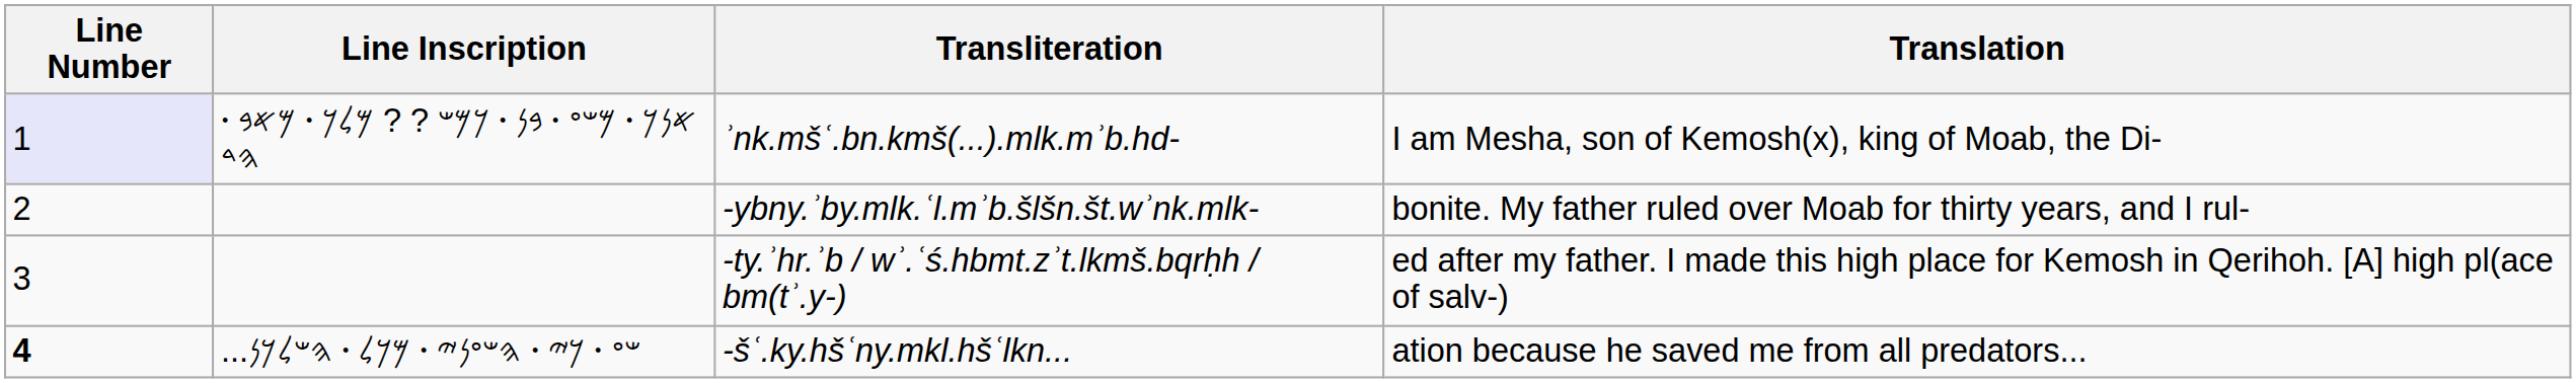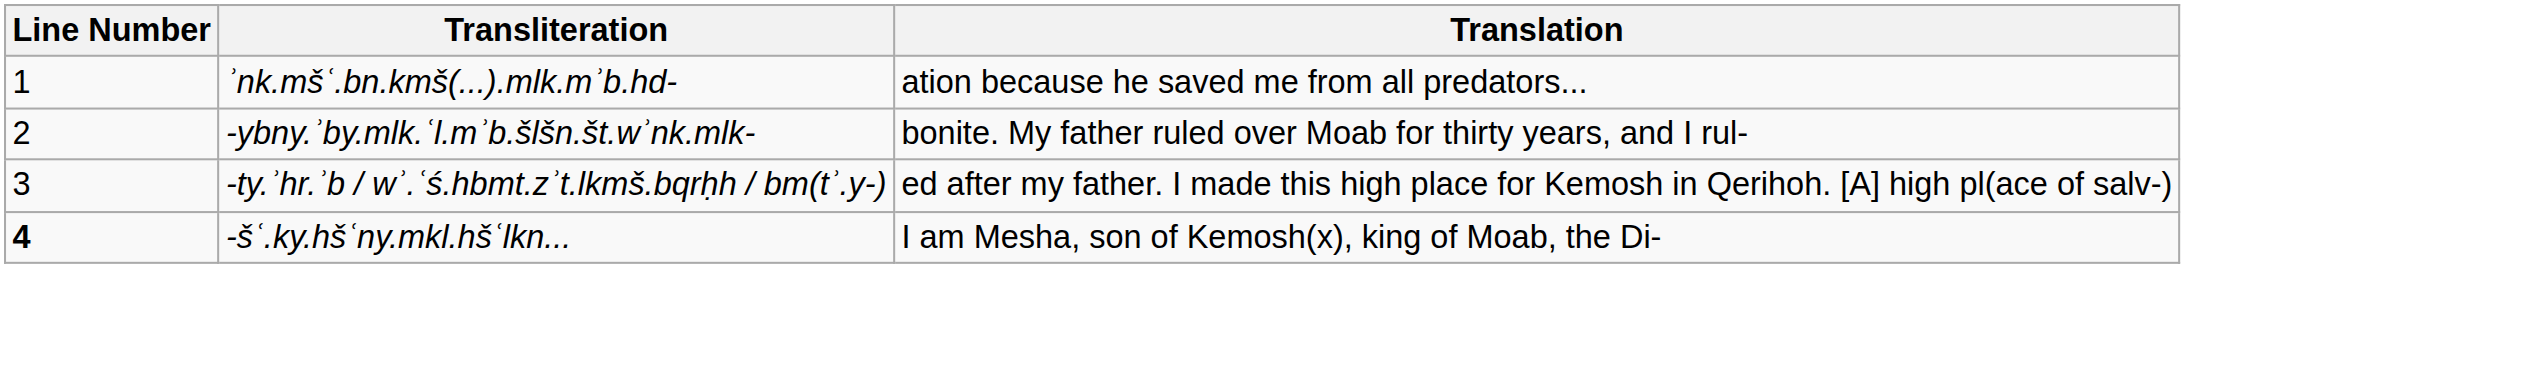- column: Line Inscription | 𐤀𐤍𐤊 𐤟 𐤌𐤔𐤏 𐤟 𐤁𐤍 𐤟 𐤊𐤌𐤔 ? ? 𐤌𐤋𐤊 𐤟 𐤌𐤀𐤁 𐤟 𐤄𐤃 | ...𐤔𐤏 𐤟 𐤊𐤉 𐤟 𐤄𐤔𐤏𐤍𐤉 𐤟 𐤌𐤊𐤋 𐤟 𐤄𐤔𐤋𐤊𐤍
ʾnk.mšʿ.bn.kmš(...).mlk.mʾb.hd- | Line Number: lavender background -> no background
ʾnk.mšʿ.bn.kmš(...).mlk.mʾb.hd- | Translation: I am Mesha, son of Kemosh(x), king of Moab, the Di- -> ation because he saved me from all predators...
-šʿ.ky.hšʿny.mkl.hšʿlkn... | Translation: ation because he saved me from all predators... -> I am Mesha, son of Kemosh(x), king of Moab, the Di-
